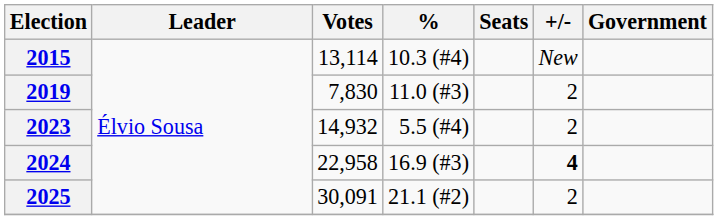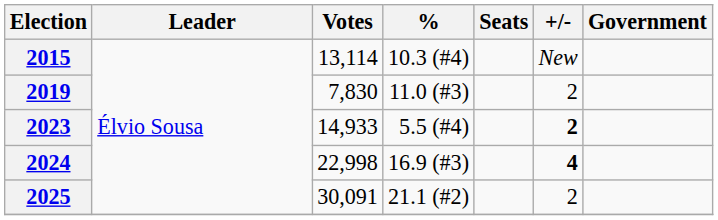2023 | Votes: 14,932 -> 14,933
2023 | +/-: normal -> bold
2024 | Votes: 22,958 -> 22,998
